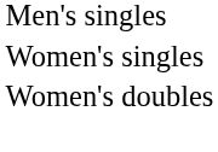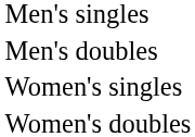+ row: Men's doubles
